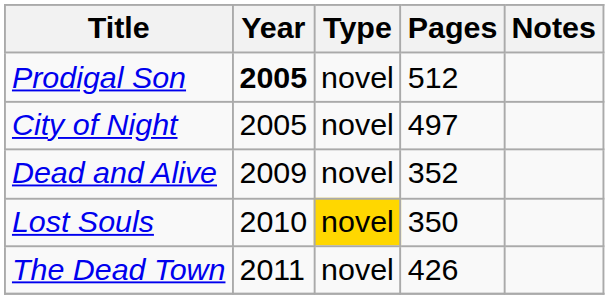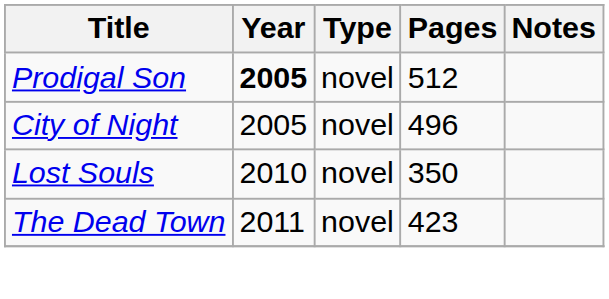City of Night | Pages: 497 -> 496
- row: Dead and Alive | 2009 | novel | 352
Lost Souls | Type: gold background -> no background
The Dead Town | Pages: 426 -> 423
